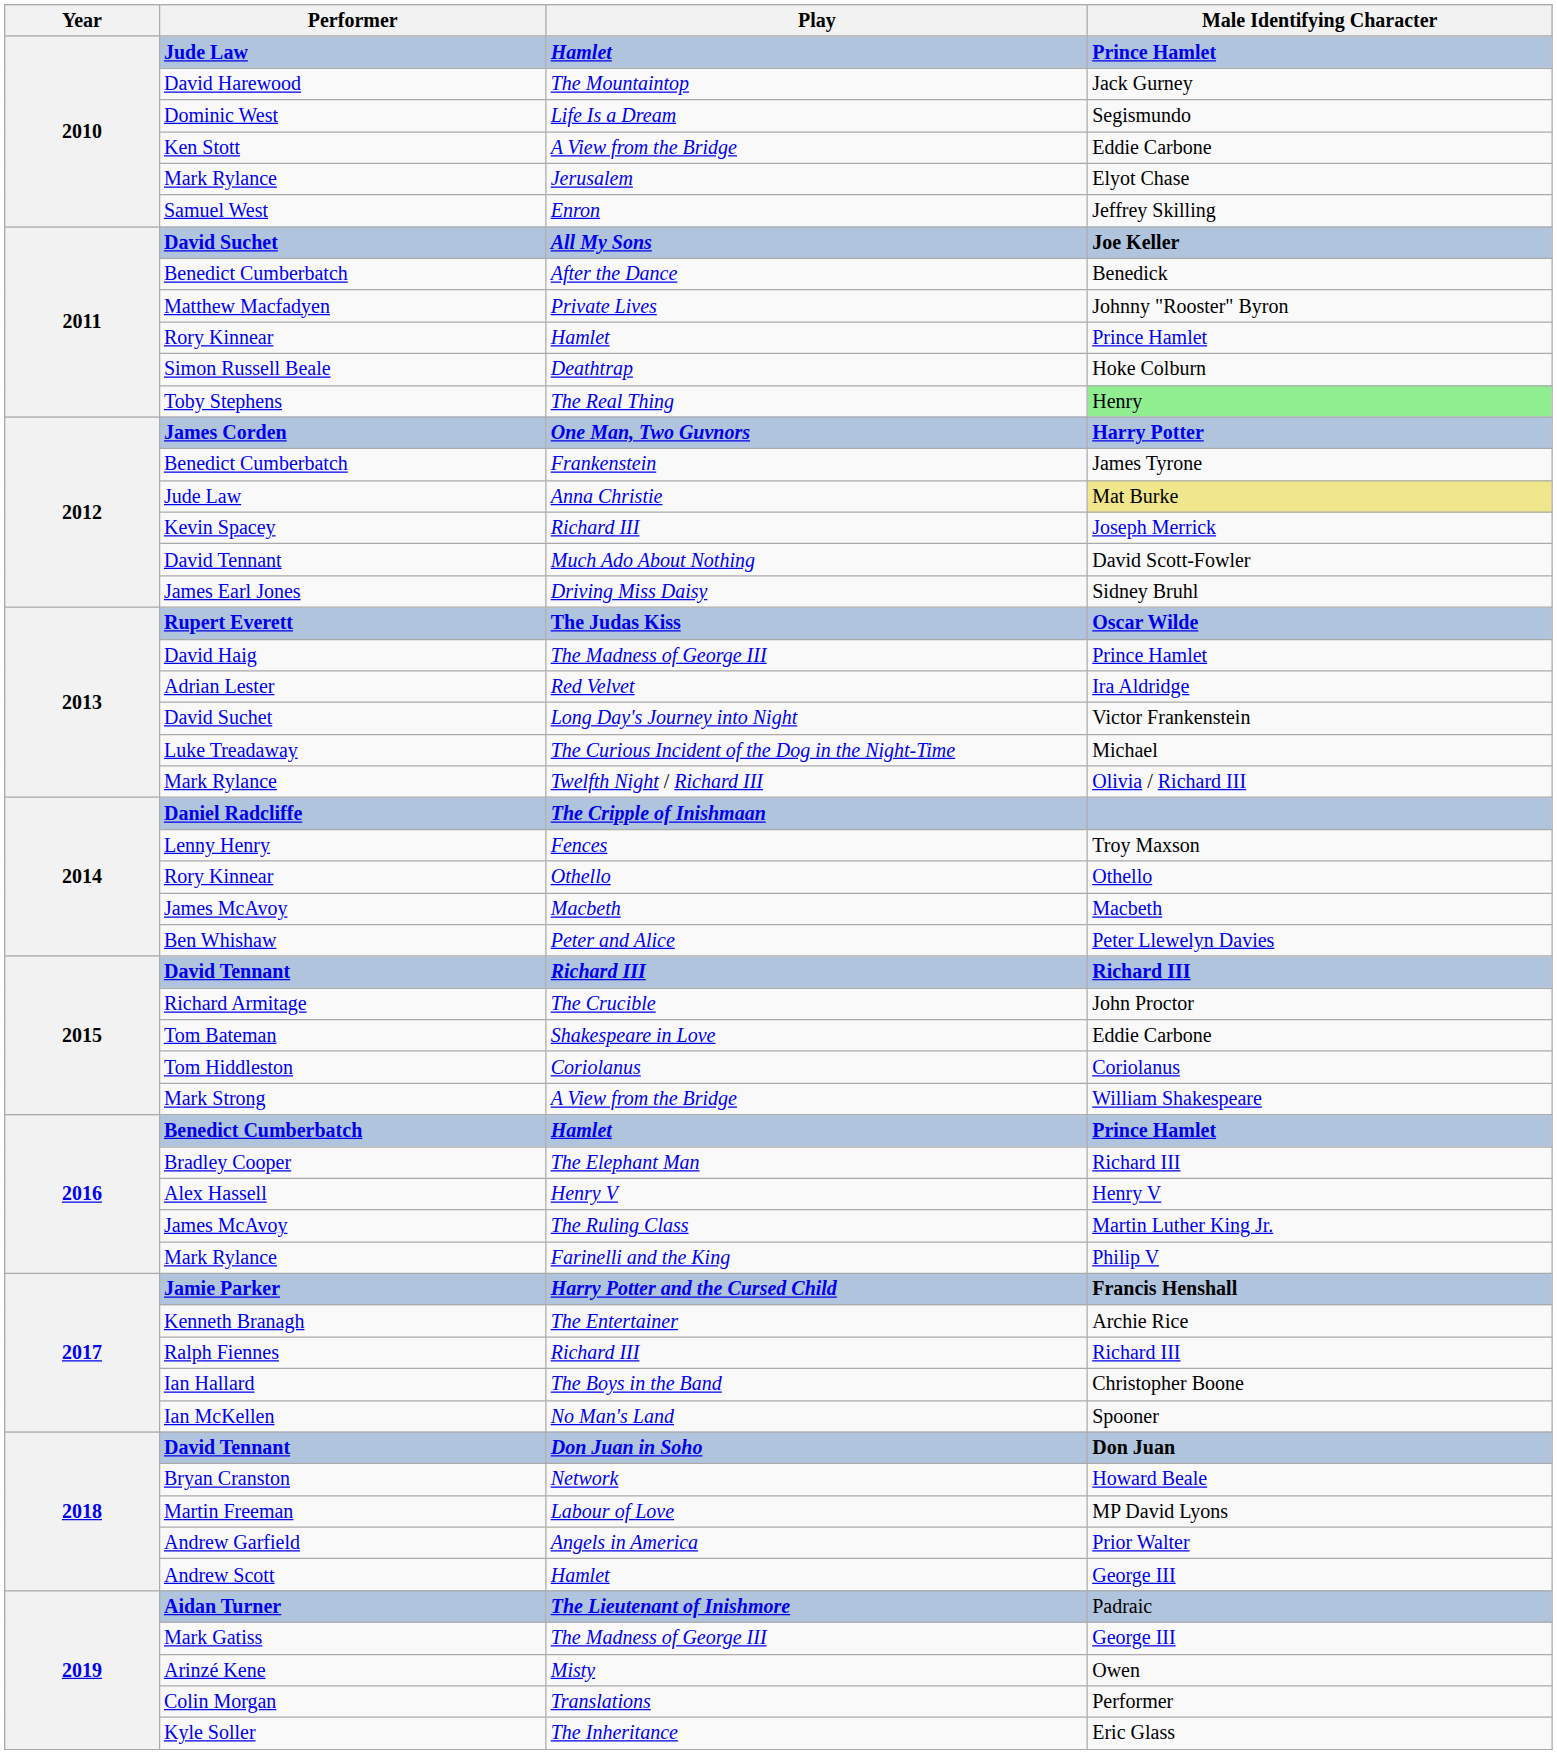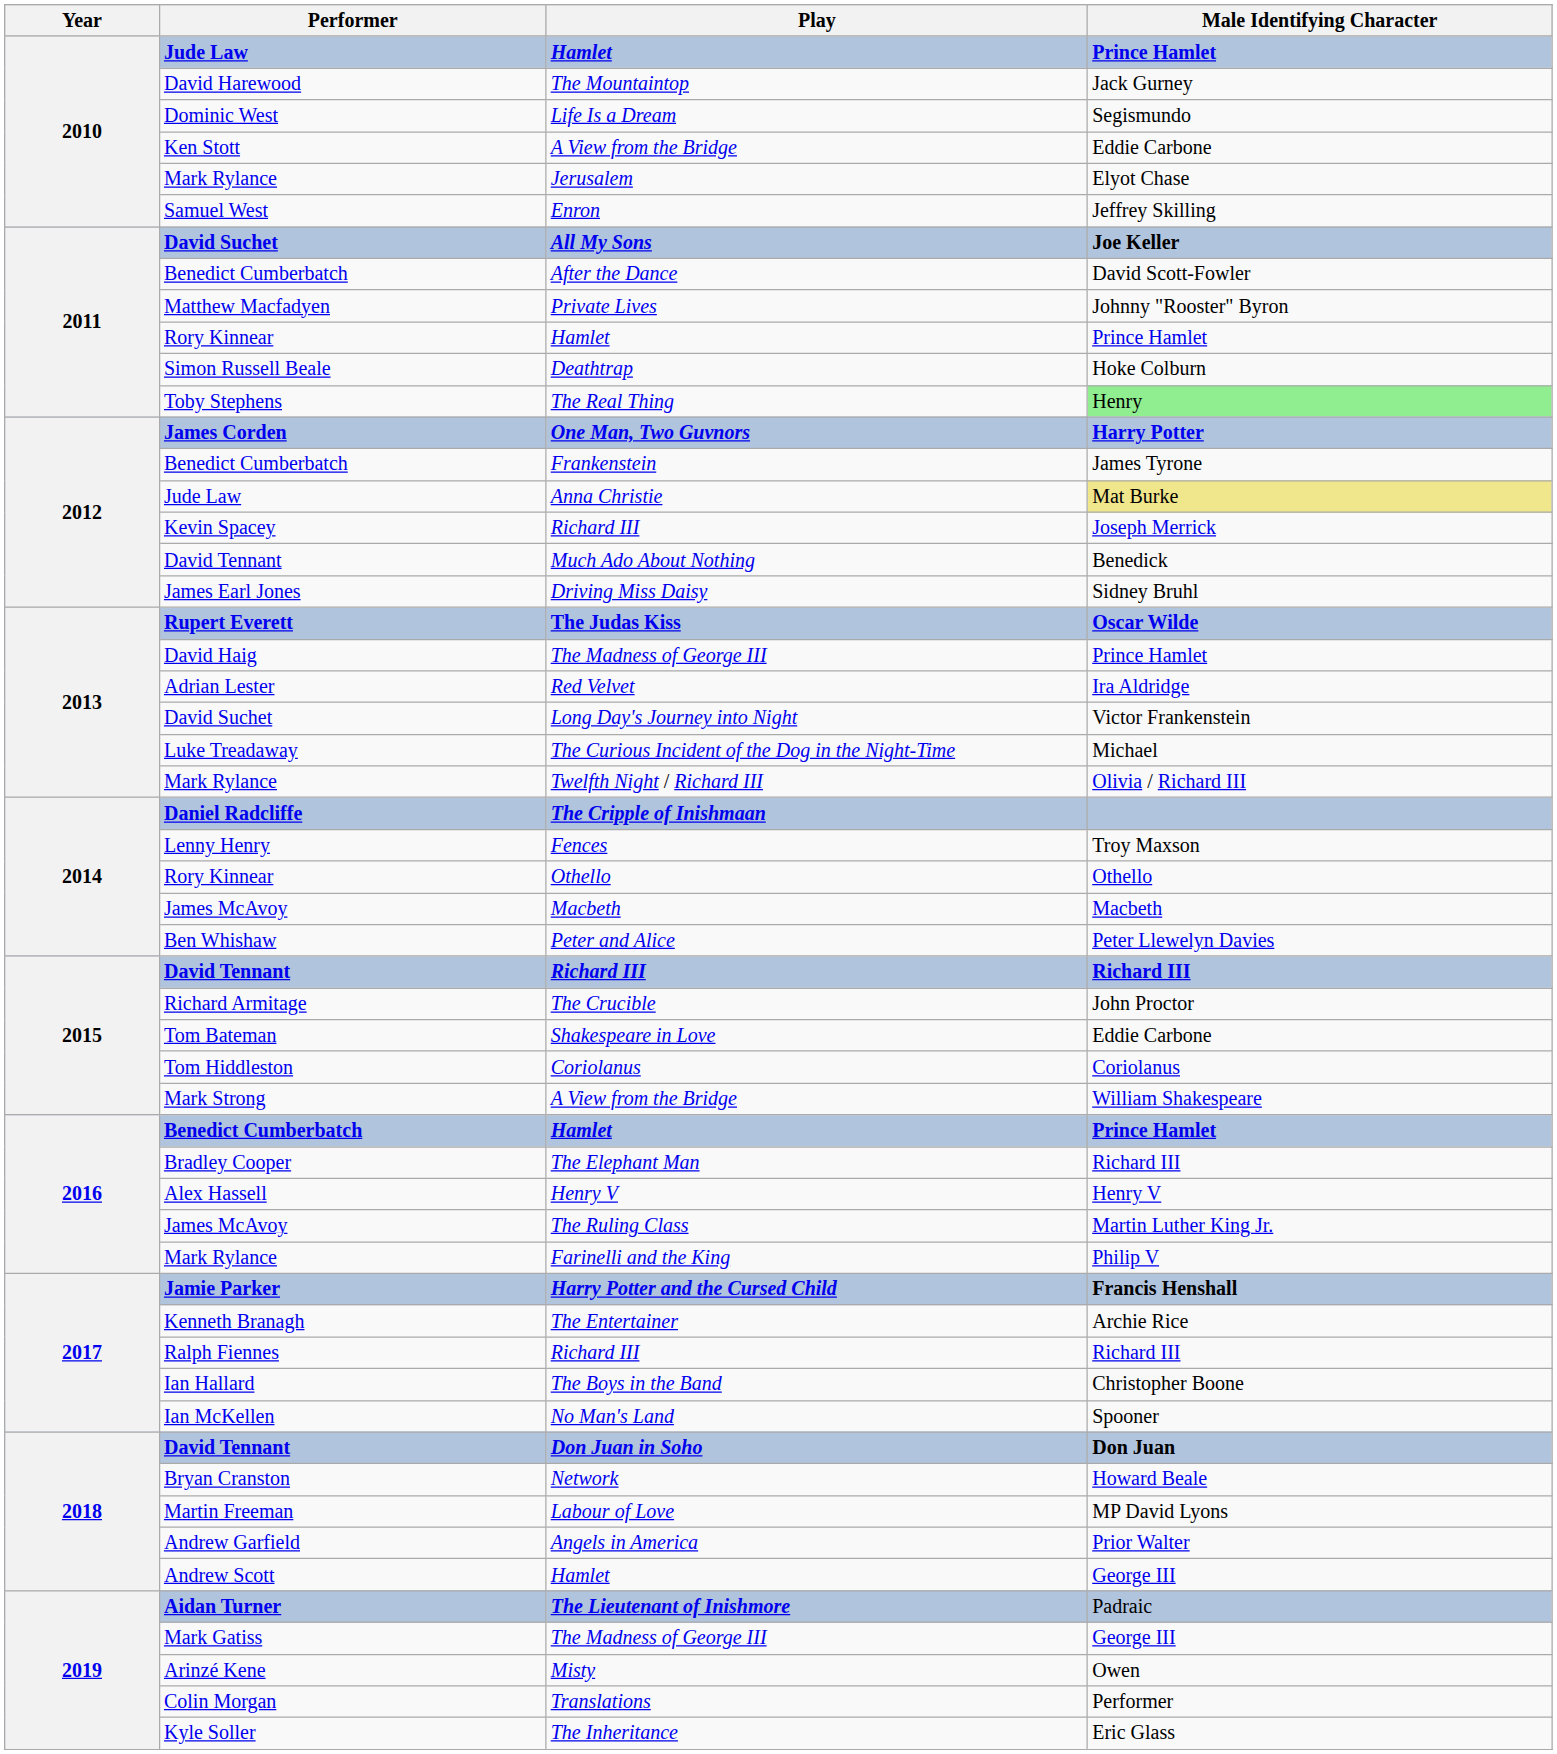After the Dance | Male Identifying Character: Benedick -> David Scott-Fowler
Much Ado About Nothing | Male Identifying Character: David Scott-Fowler -> Benedick
